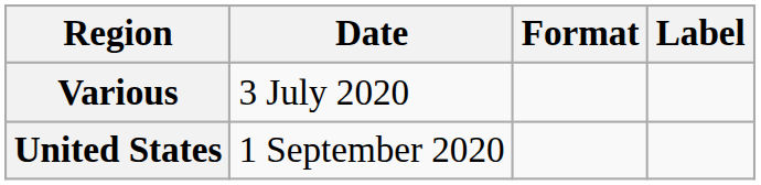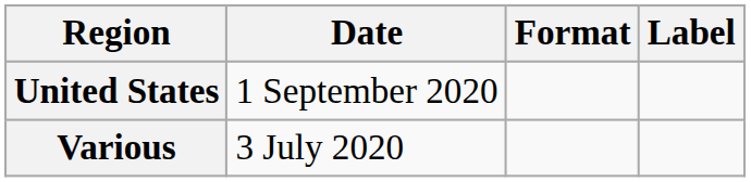rows swapped: Various <-> United States
